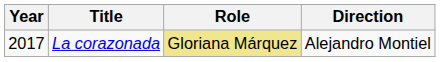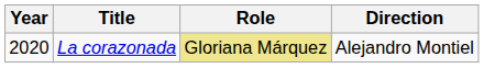La corazonada | Year: 2017 -> 2020
